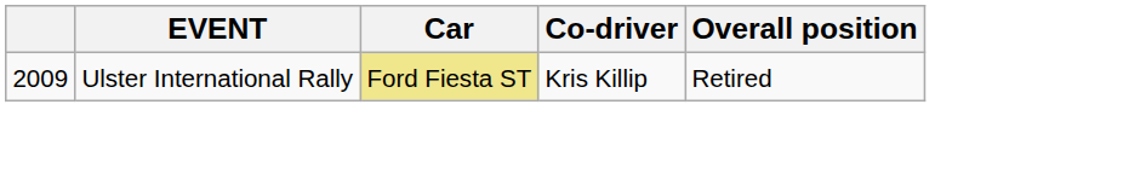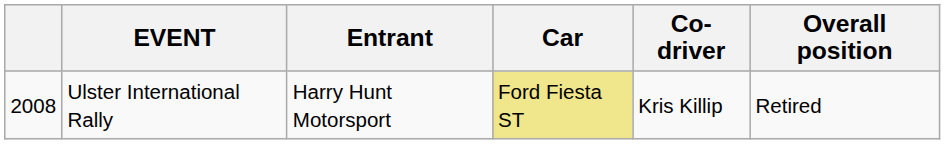+ column: Entrant | Harry Hunt Motorsport
Ulster International Rally | column 1: 2009 -> 2008
